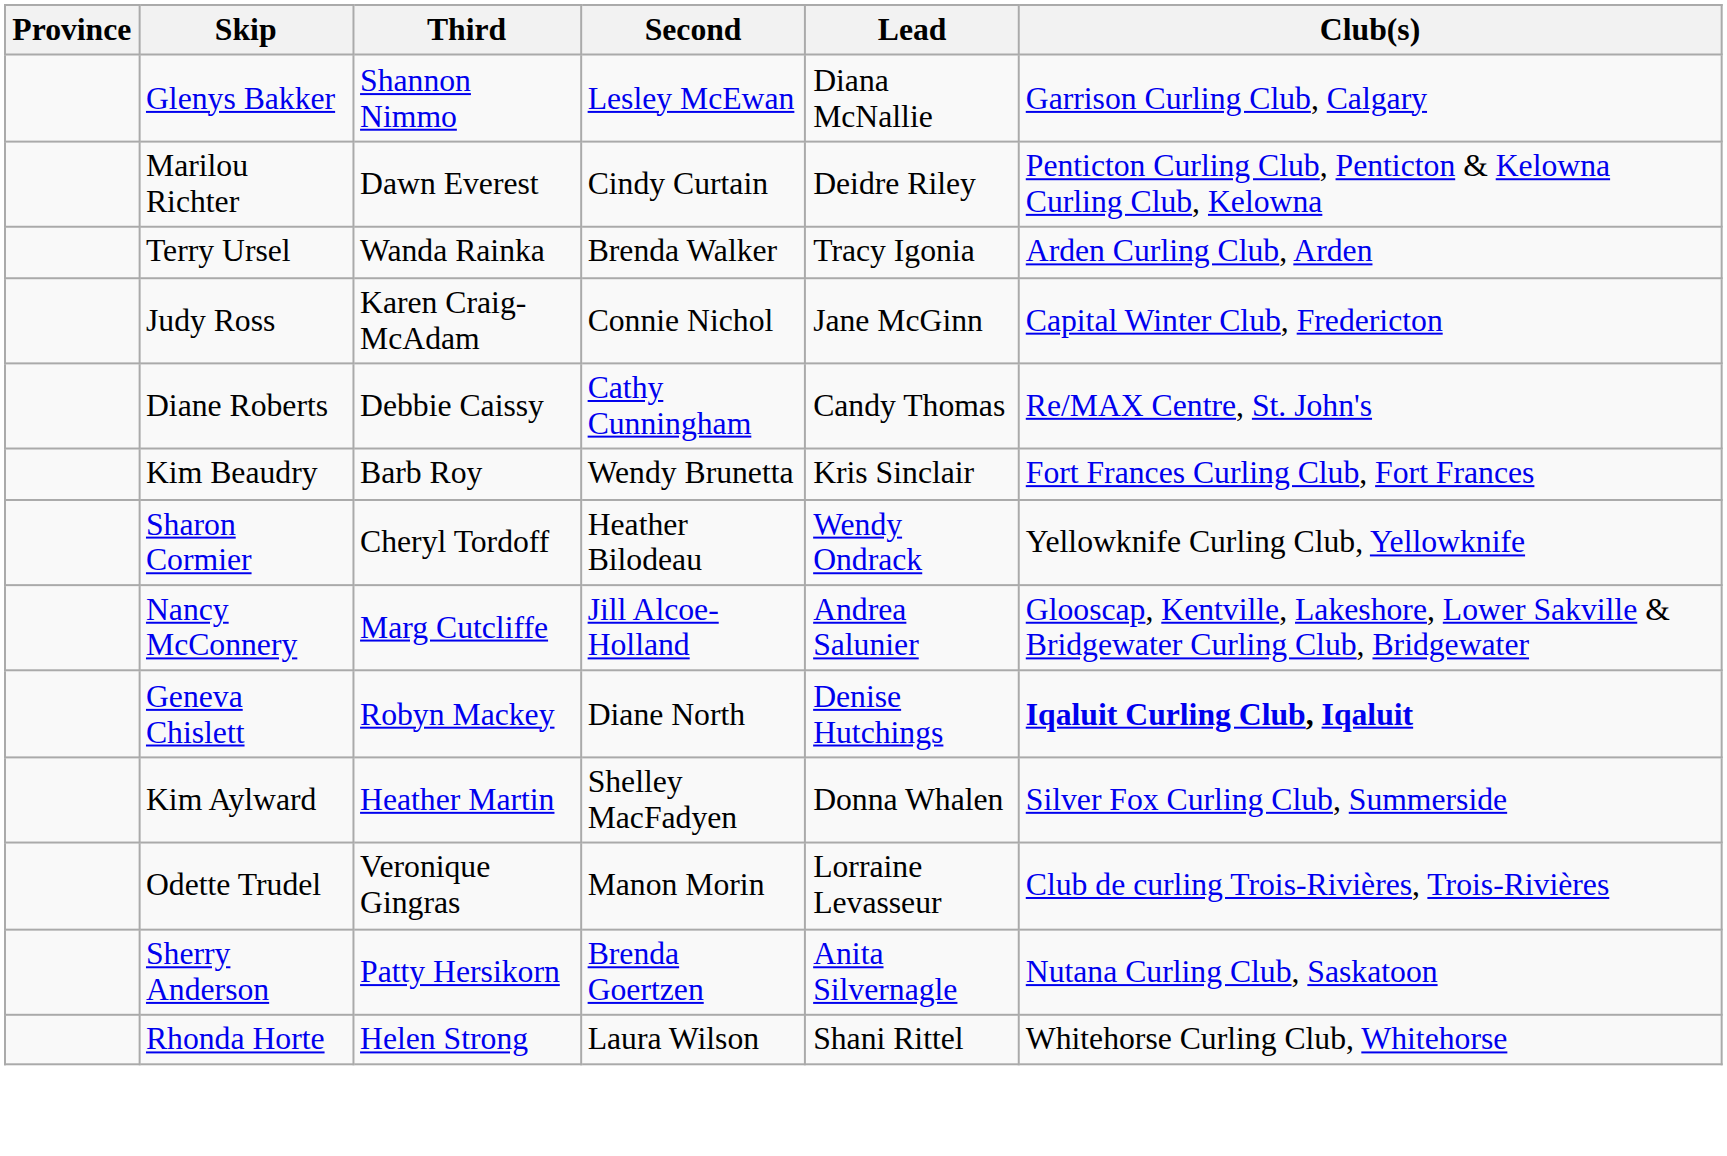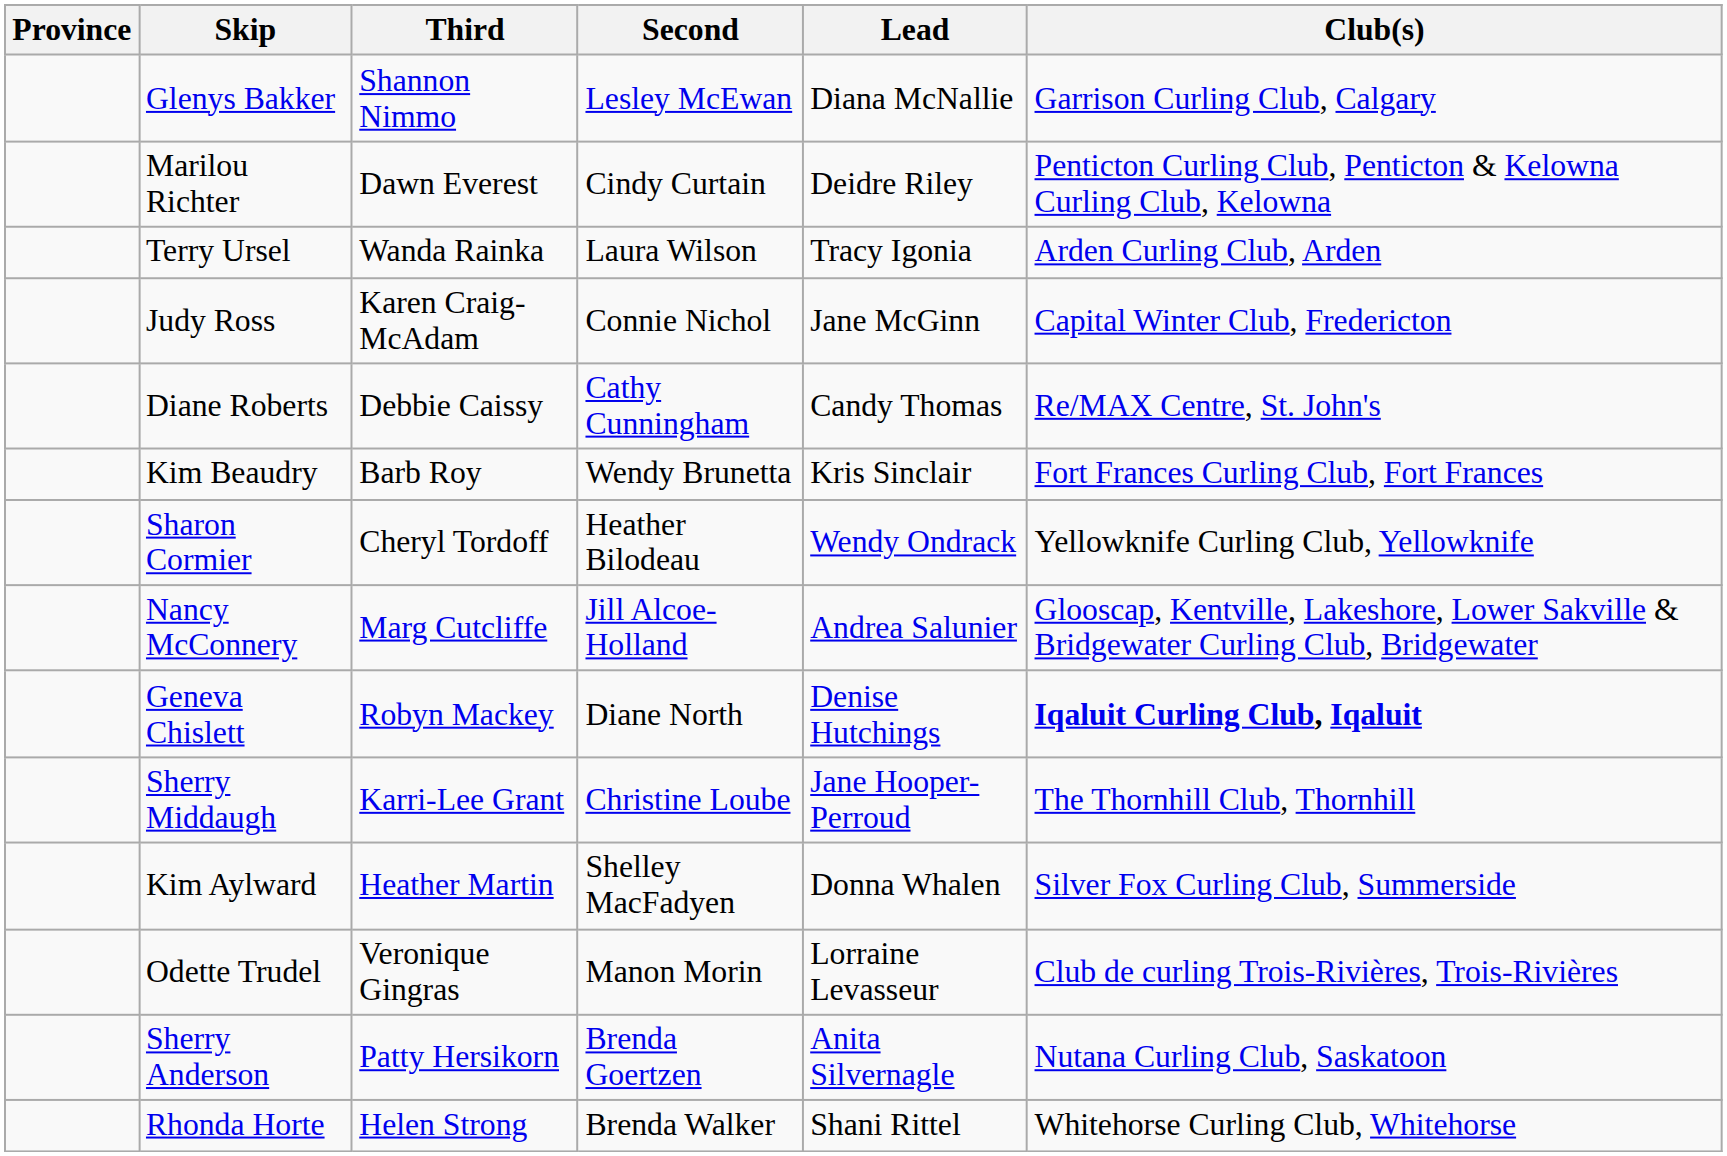Terry Ursel | Second: Brenda Walker -> Laura Wilson
+ row: Sherry Middaugh | Karri-Lee Grant | Christine Loube | Jane Hooper-Perroud | The Thornhill Club, Thornhill
Rhonda Horte | Second: Laura Wilson -> Brenda Walker
